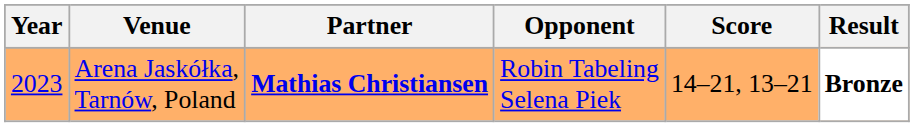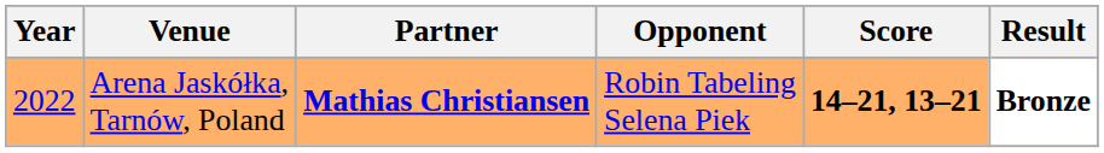Arena Jaskółka, Tarnów, Poland | Year: 2023 -> 2022
Arena Jaskółka, Tarnów, Poland | Score: normal -> bold
